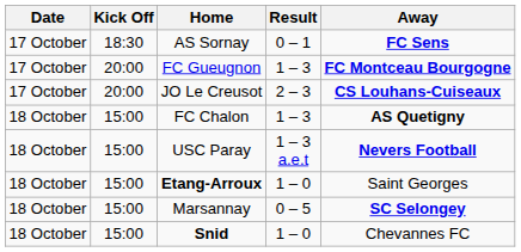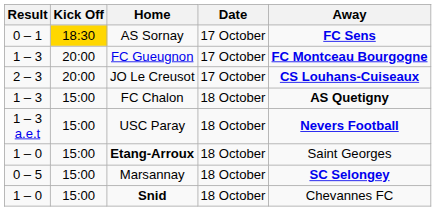columns swapped: Date <-> Result
AS Sornay | Kick Off: no background -> gold background
